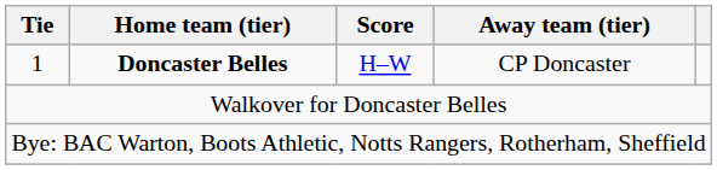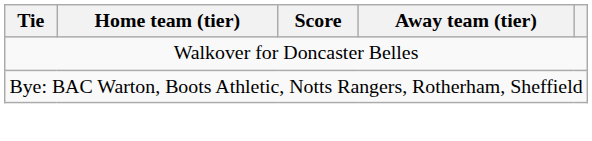- row: 1 | Doncaster Belles | H–W | CP Doncaster
